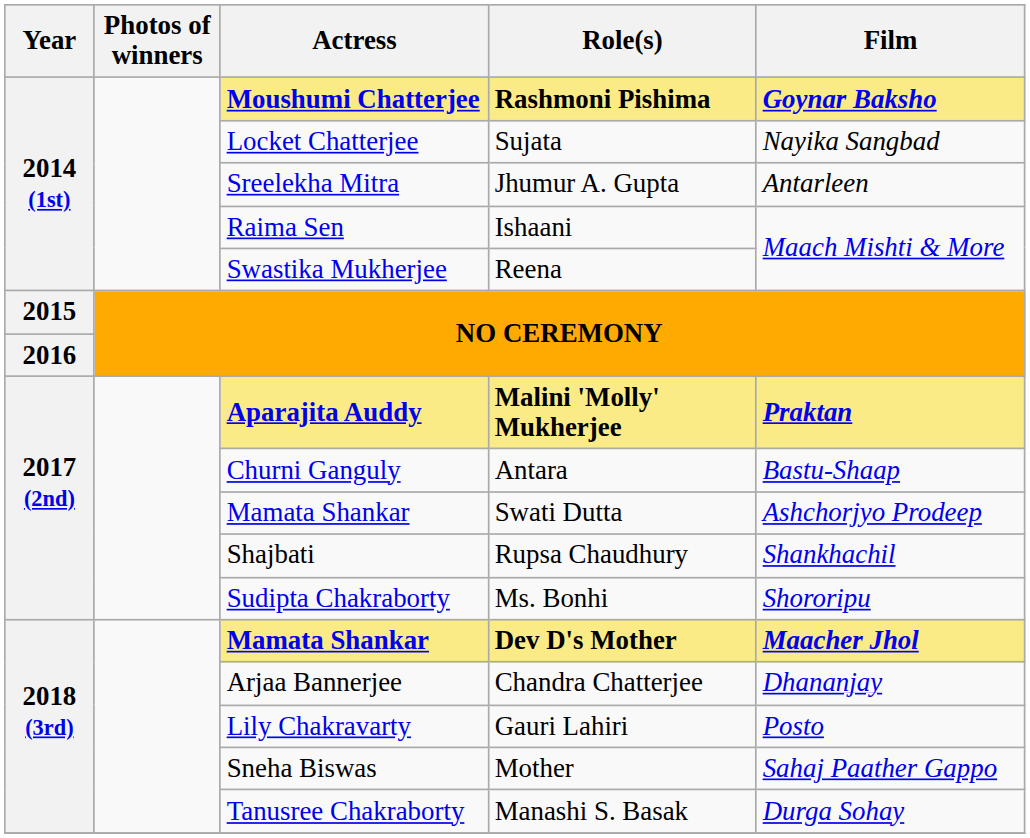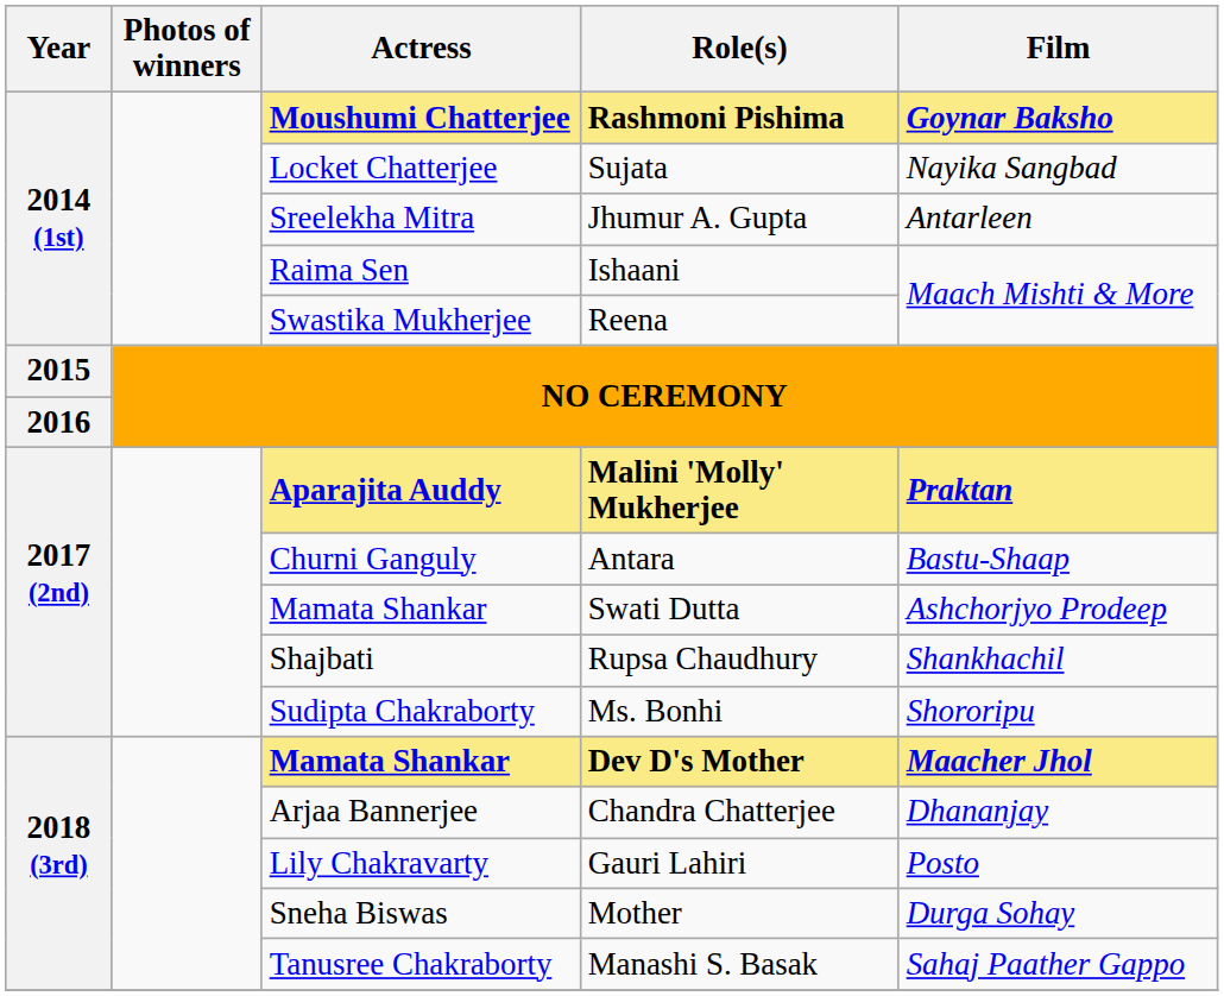Mother | Film: Sahaj Paather Gappo -> Durga Sohay
Manashi S. Basak | Film: Durga Sohay -> Sahaj Paather Gappo
